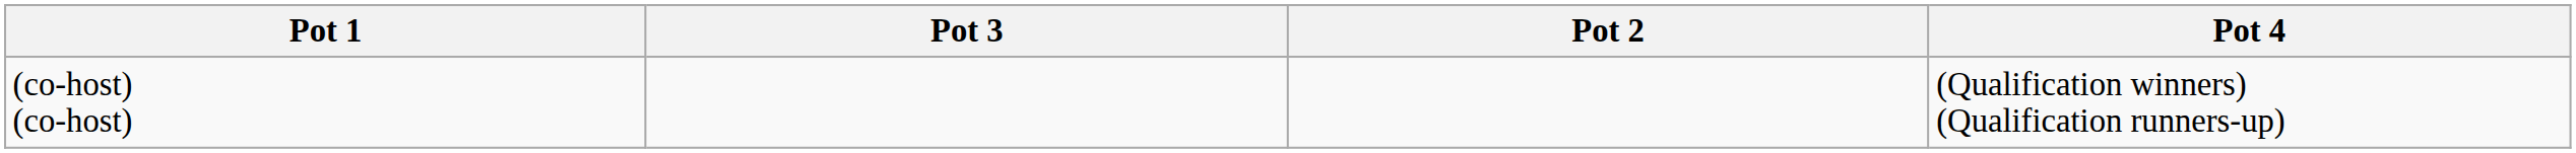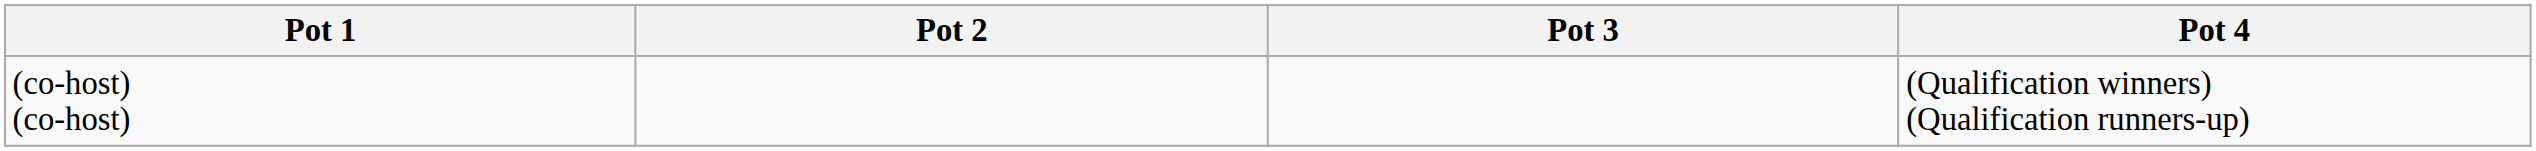columns swapped: Pot 2 <-> Pot 3
